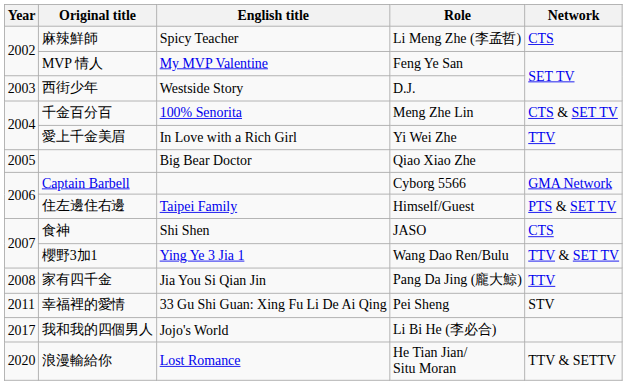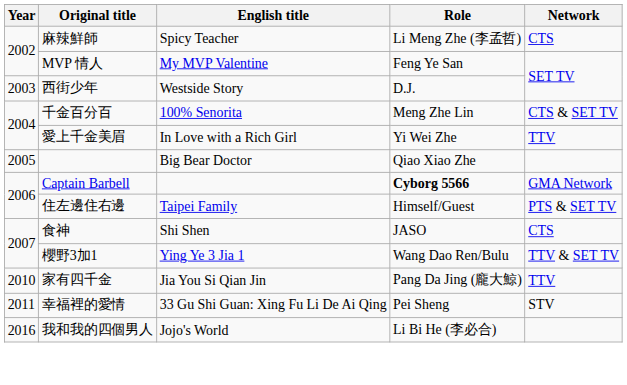Captain Barbell | Role: normal -> bold
家有四千金 | Year: 2008 -> 2010
我和我的四個男人 | Year: 2017 -> 2016
- row: 2020 | 浪漫輸給你 | Lost Romance | He Tian Jian/ Situ Moran | TTV & SETTV
